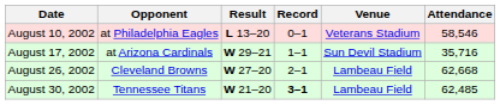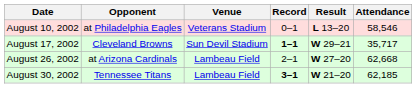columns swapped: Result <-> Venue
August 17, 2002 | Opponent: at Arizona Cardinals -> Cleveland Browns
August 17, 2002 | Record: normal -> bold
August 17, 2002 | Attendance: 35,716 -> 35,717
August 26, 2002 | Opponent: Cleveland Browns -> at Arizona Cardinals
August 30, 2002 | Attendance: 62,485 -> 62,185
